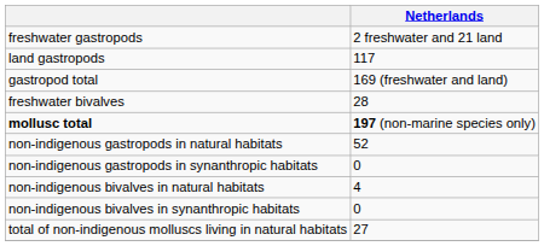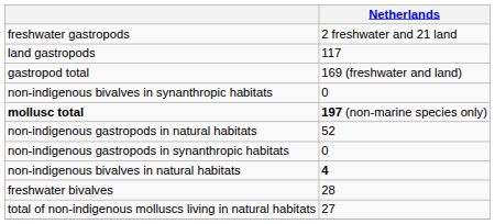rows swapped: freshwater bivalves <-> non-indigenous bivalves in synanthropic habitats
non-indigenous bivalves in natural habitats | Netherlands: normal -> bold
